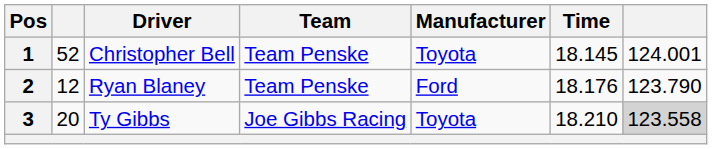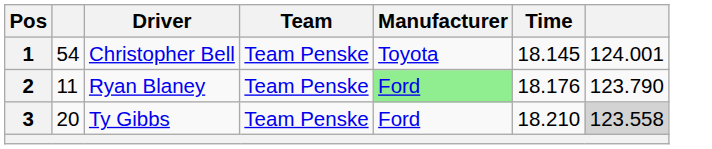1 | column 2: 52 -> 54
2 | column 2: 12 -> 11
2 | Manufacturer: no background -> lightgreen background
3 | Team: Joe Gibbs Racing -> Team Penske
3 | Manufacturer: Toyota -> Ford
